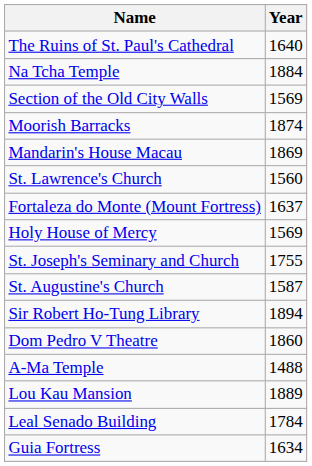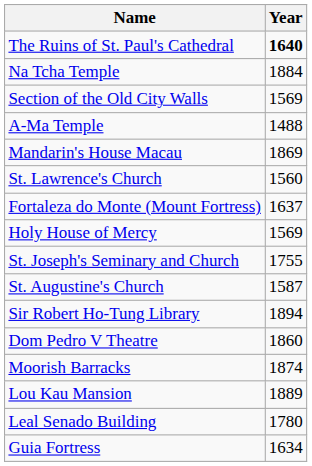The Ruins of St. Paul's Cathedral | Year: normal -> bold
rows swapped: A-Ma Temple <-> Moorish Barracks
Leal Senado Building | Year: 1784 -> 1780
